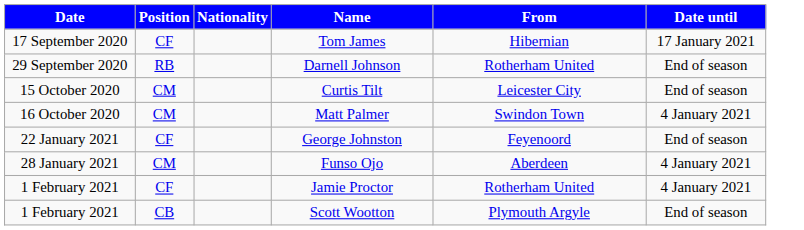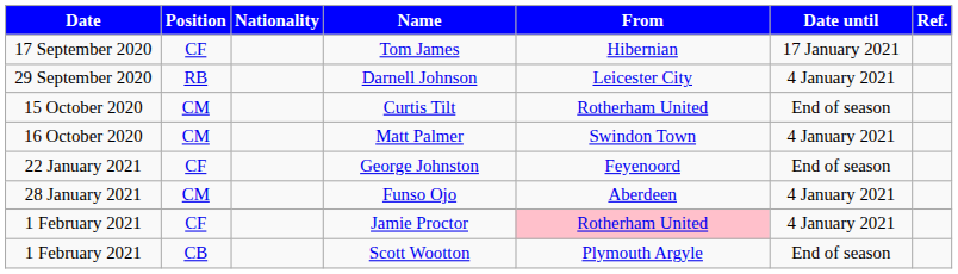+ column: Ref.
Darnell Johnson | From: Rotherham United -> Leicester City
Darnell Johnson | Date until: End of season -> 4 January 2021
Curtis Tilt | From: Leicester City -> Rotherham United
Jamie Proctor | From: no background -> pink background
